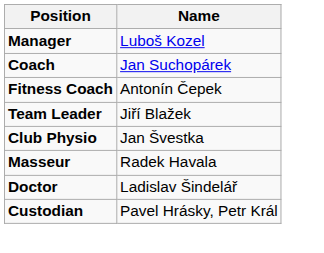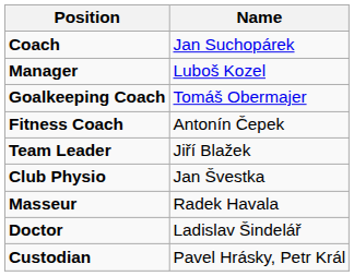rows swapped: Manager <-> Coach
+ row: Goalkeeping Coach | Tomáš Obermajer
